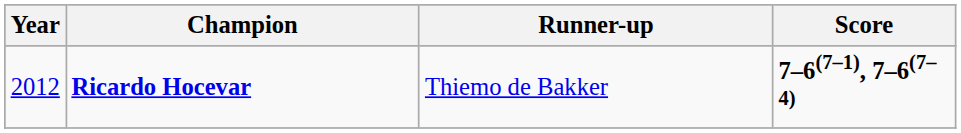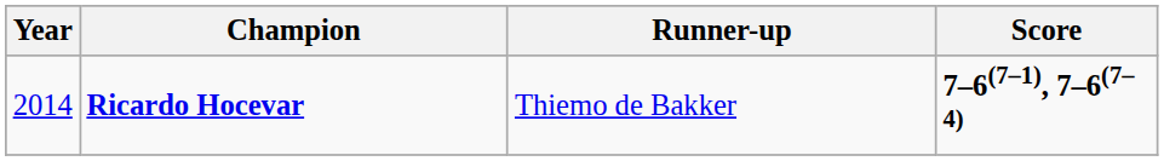Ricardo Hocevar | Year: 2012 -> 2014
